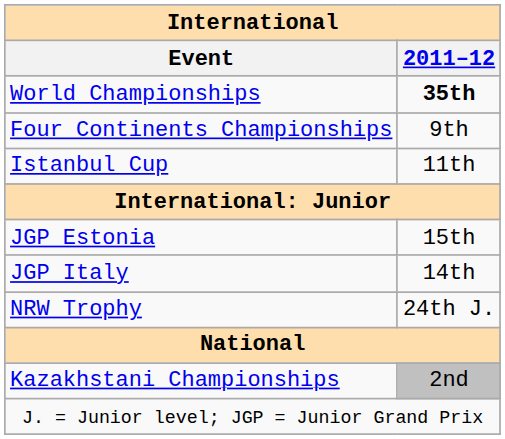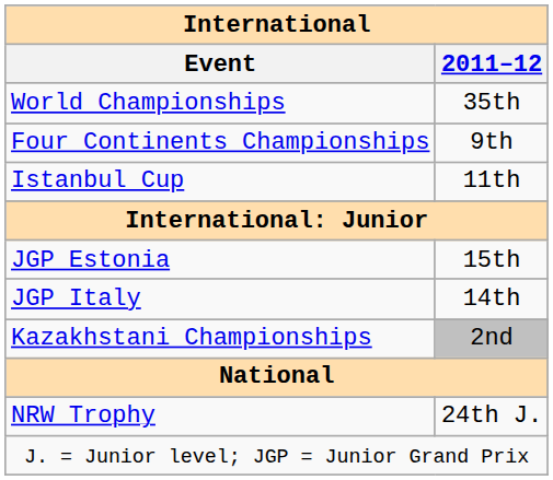World Championships | 2011–12: bold -> normal
rows swapped: NRW Trophy <-> Kazakhstani Championships
